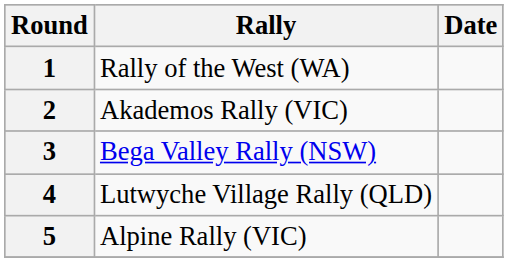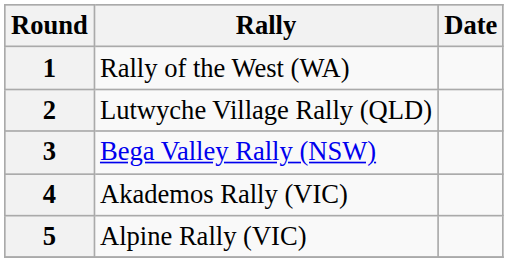2 | Rally: Akademos Rally (VIC) -> Lutwyche Village Rally (QLD)
4 | Rally: Lutwyche Village Rally (QLD) -> Akademos Rally (VIC)
